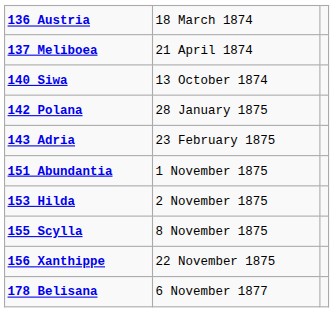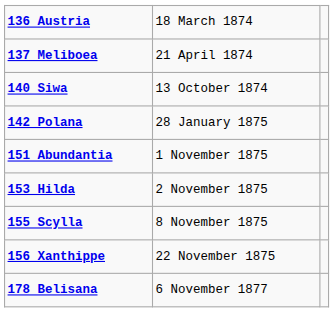- row: 143 Adria | 23 February 1875
